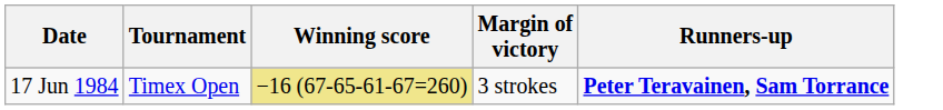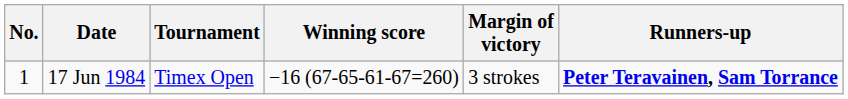+ column: No. | 1
17 Jun 1984 | Winning score: khaki background -> no background
